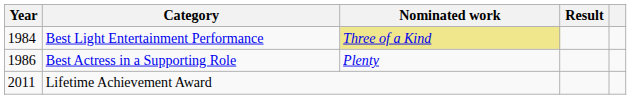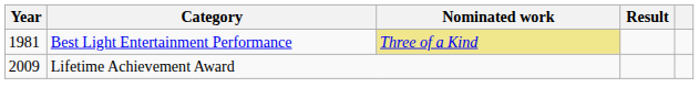Best Light Entertainment Performance | Year: 1984 -> 1981
- row: 1986 | Best Actress in a Supporting Role | Plenty
Lifetime Achievement Award | Year: 2011 -> 2009
